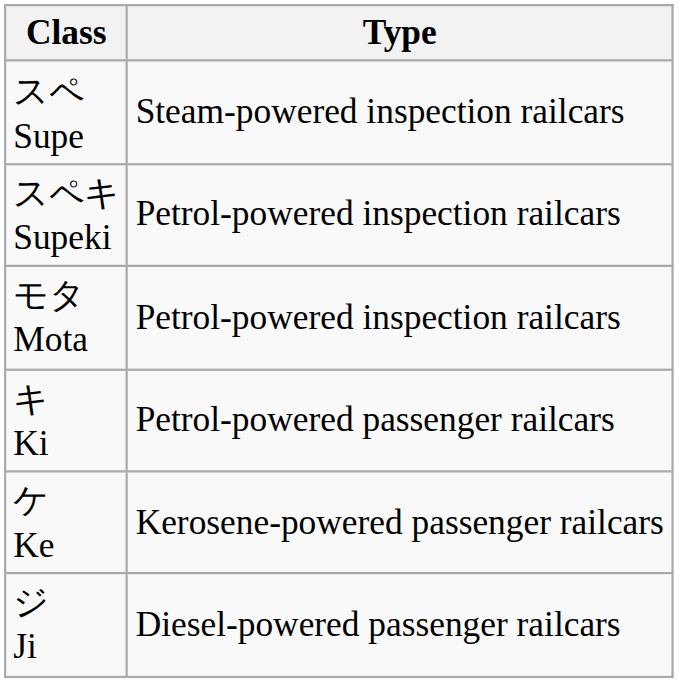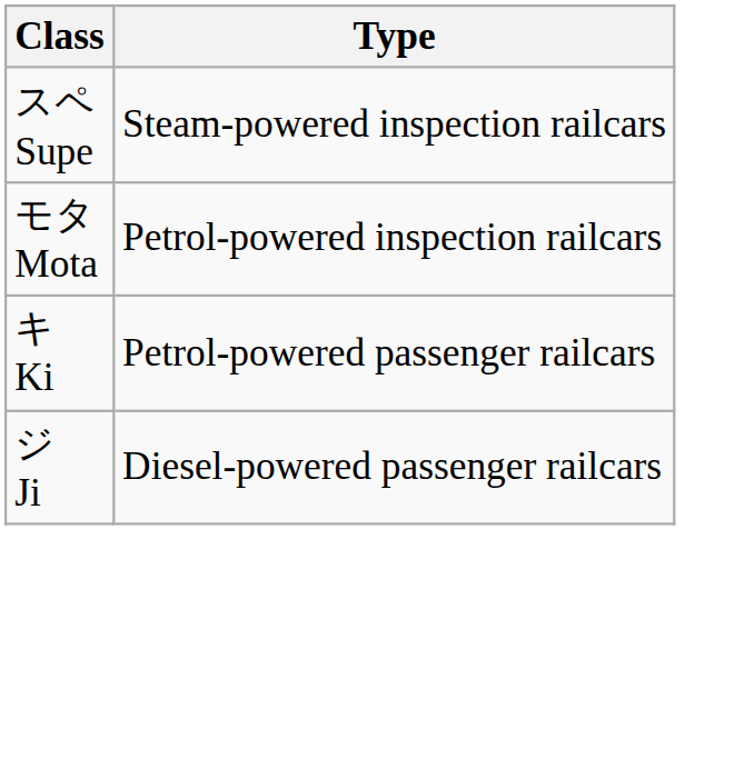- row: スペキ Supeki | Petrol-powered inspection railcars
- row: ケ Ke | Kerosene-powered passenger railcars
